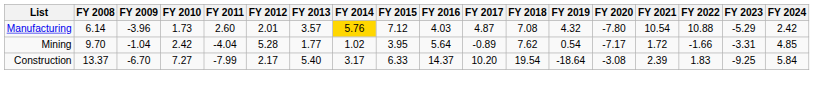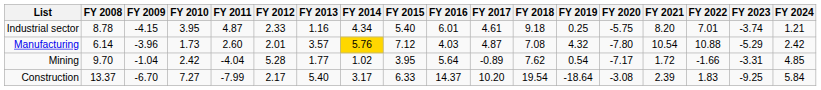+ row: Industrial sector | 8.78 | -4.15 | 3.95 | 4.87 | 2.33 | 1.16 | 4.34 | 5.40 | 6.01 | 4.61 | 9.18 | 0.25 | -5.75 | 8.20 | 7.01 | -3.74 | 1.21
